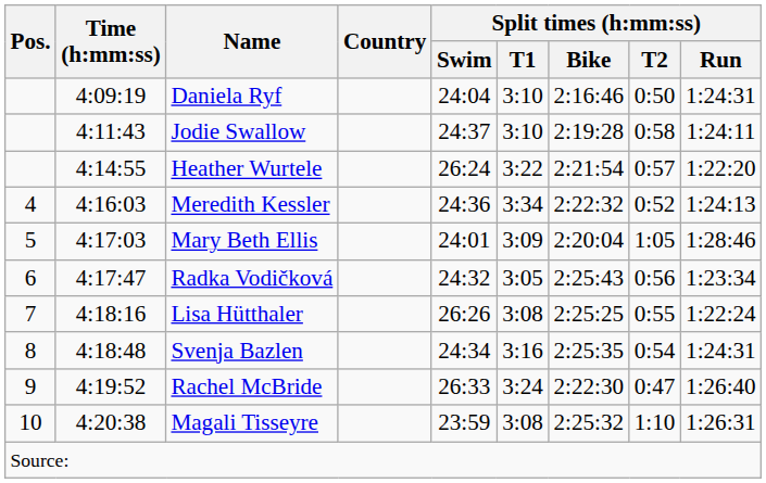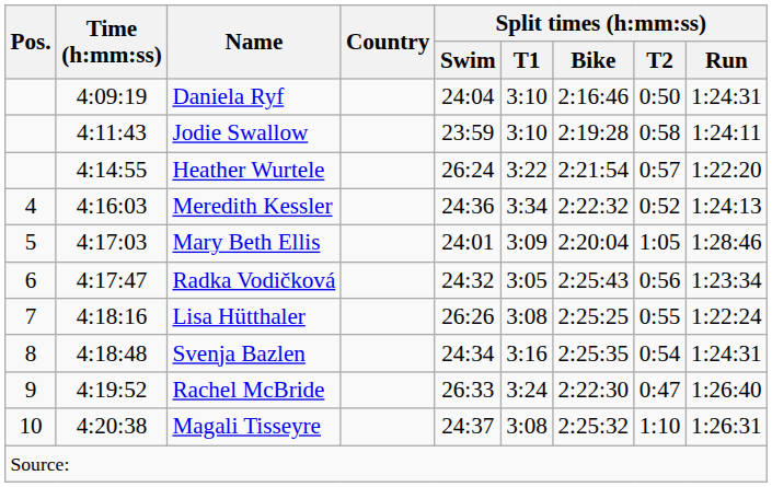Jodie Swallow | Split times (h:mm:ss) / Swim: 24:37 -> 23:59
Magali Tisseyre | Split times (h:mm:ss) / Swim: 23:59 -> 24:37
